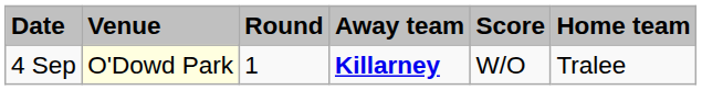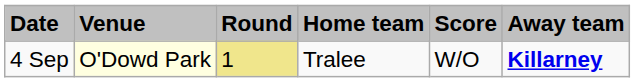columns swapped: Home team <-> Away team
4 Sep | Round: no background -> khaki background
